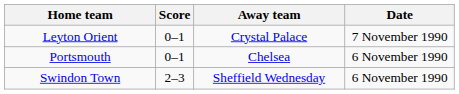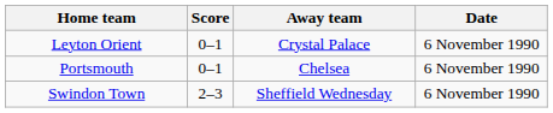Leyton Orient | Date: 7 November 1990 -> 6 November 1990
